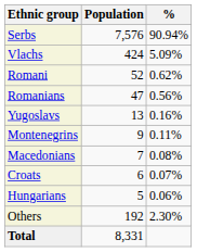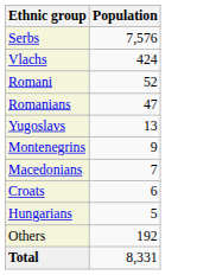- column: % | 90.94% | 5.09% | 0.62% | 0.56% | 0.16% | 0.11% | 0.08% | 0.07% | 0.06% | 2.30%
